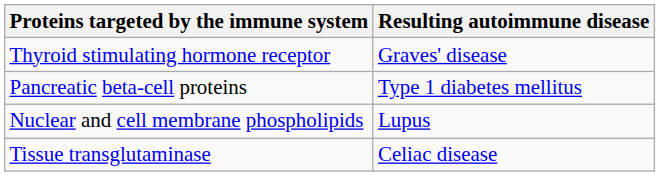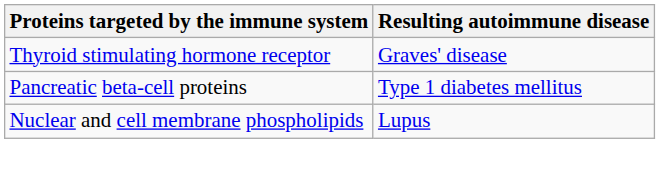- row: Tissue transglutaminase | Celiac disease
